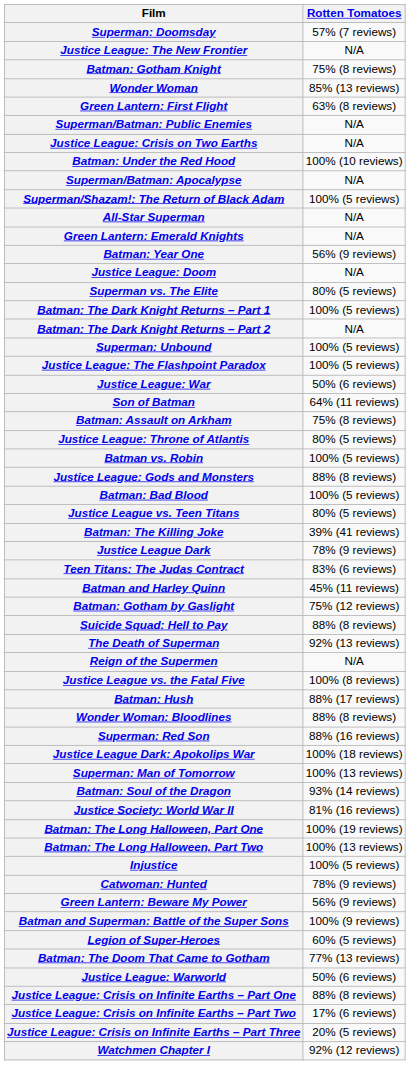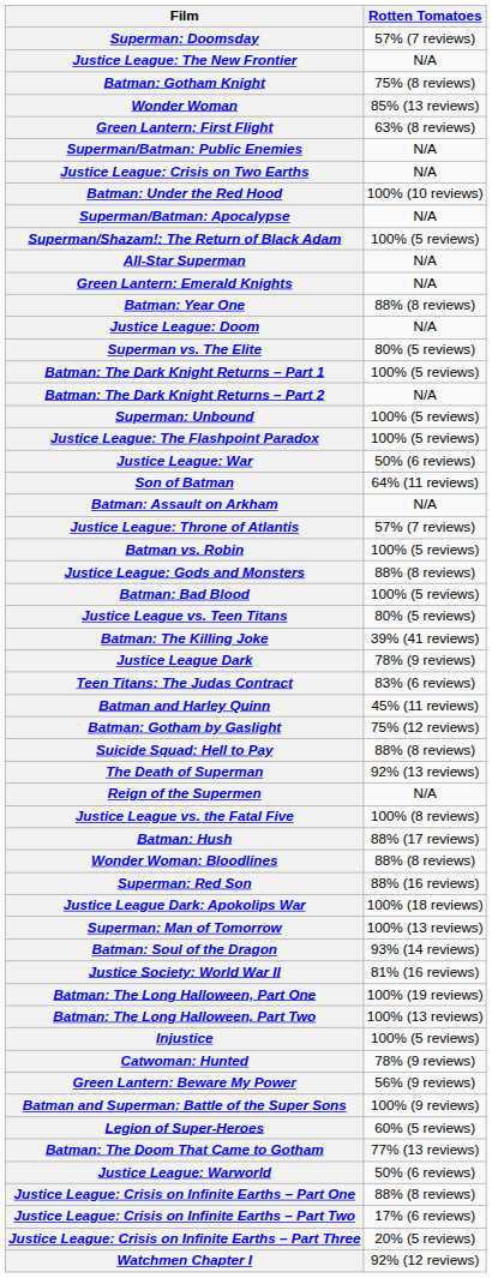Batman: Year One | Rotten Tomatoes: 56% (9 reviews) -> 88% (8 reviews)
Batman: Assault on Arkham | Rotten Tomatoes: 75% (8 reviews) -> N/A
Justice League: Throne of Atlantis | Rotten Tomatoes: 80% (5 reviews) -> 57% (7 reviews)
